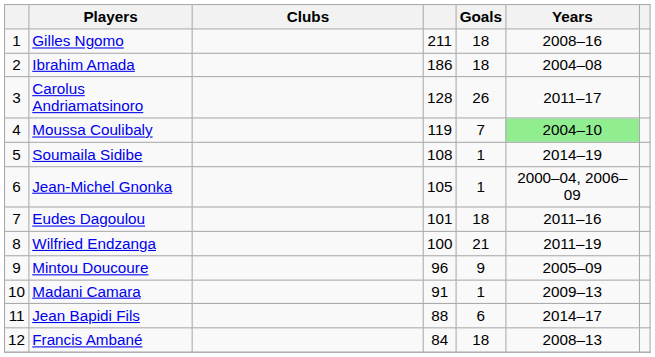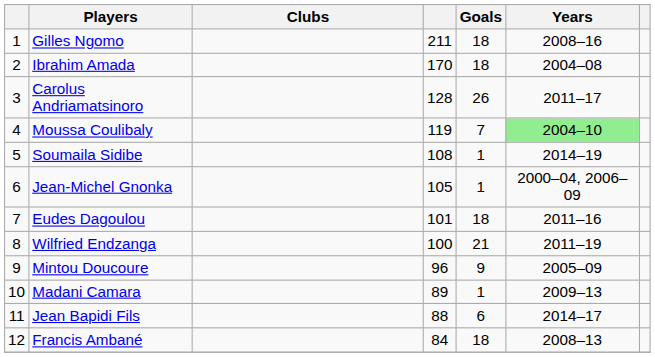Ibrahim Amada | column 4: 186 -> 170
Madani Camara | column 4: 91 -> 89
